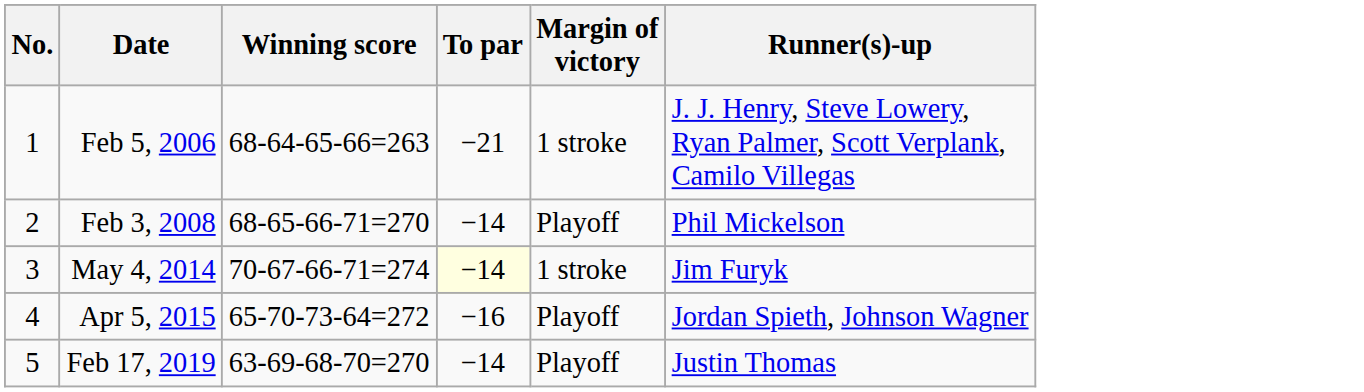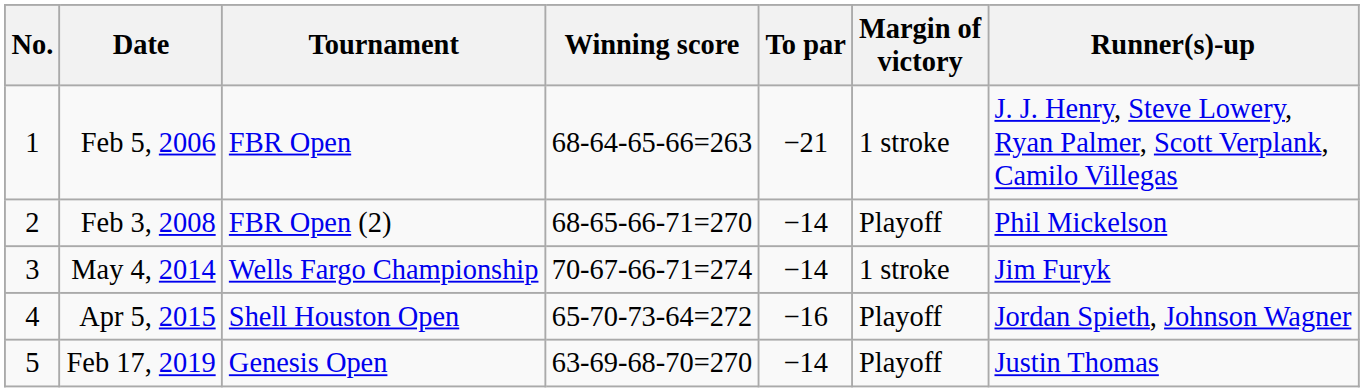+ column: Tournament | FBR Open | FBR Open (2) | Wells Fargo Championship | Shell Houston Open | Genesis Open
May 4, 2014 | To par: lightyellow background -> no background
